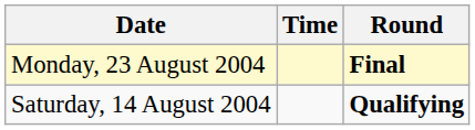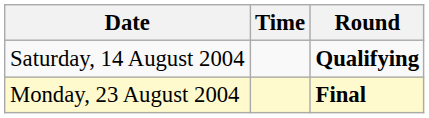rows swapped: Saturday, 14 August 2004 <-> Monday, 23 August 2004
